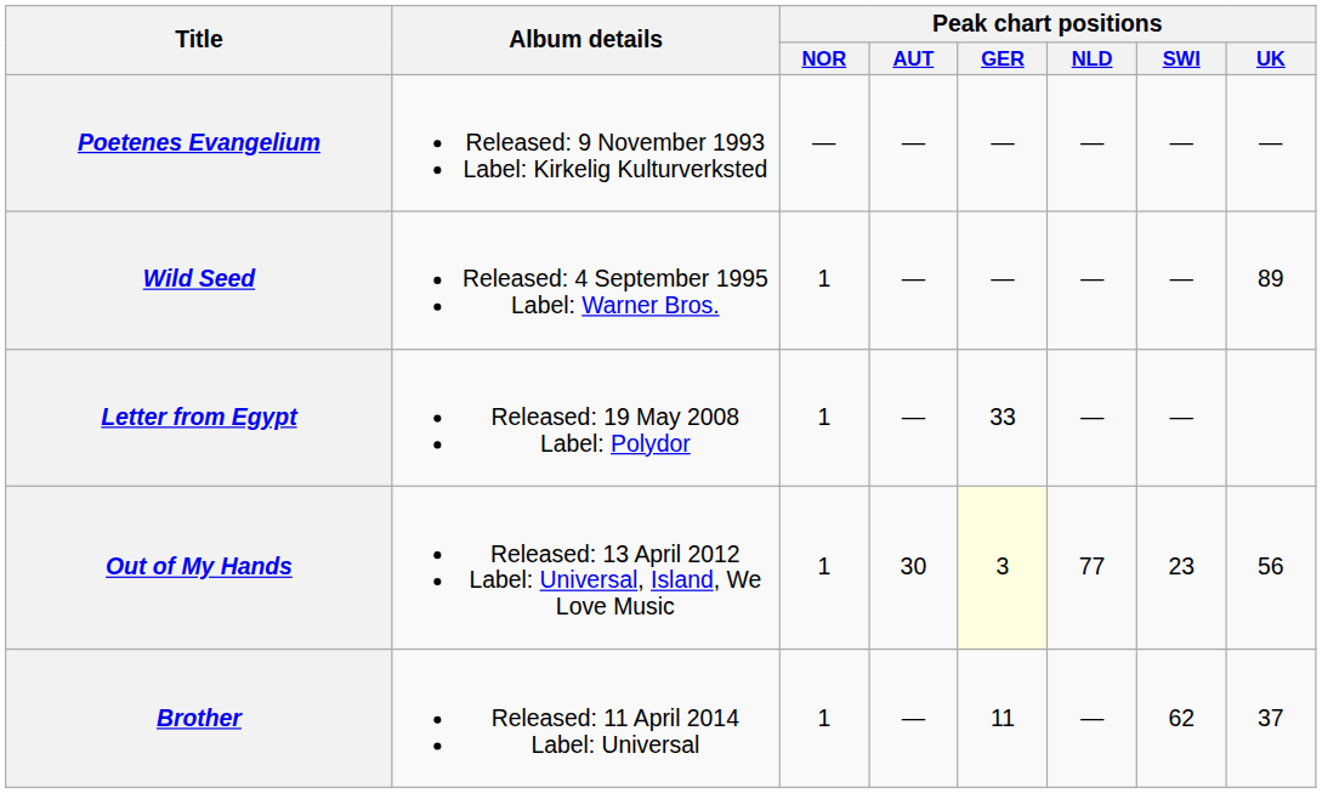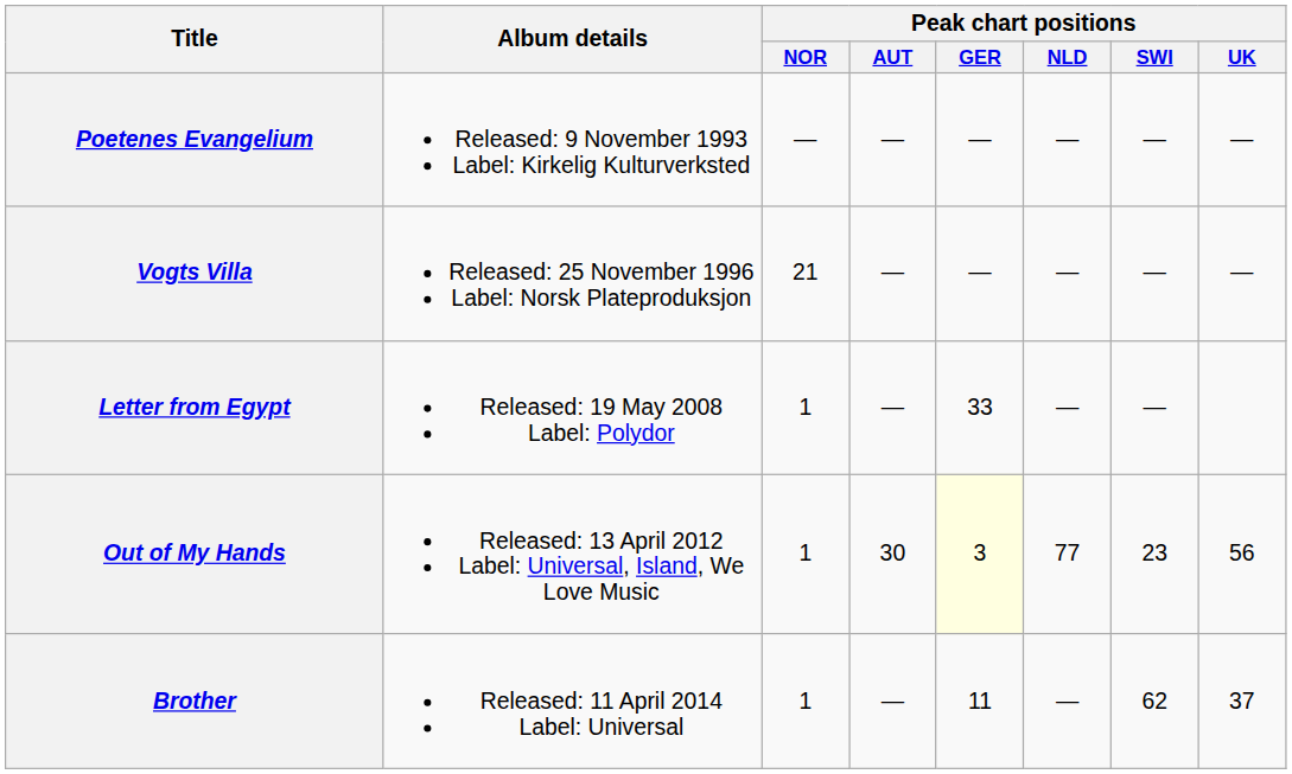- row: Wild Seed | Released: 4 September 1995 Label: Warner Bros. | 1 | — | — | — | — | 89
+ row: Vogts Villa | Released: 25 November 1996 Label: Norsk Plateproduksjon | 21 | — | — | — | — | —
